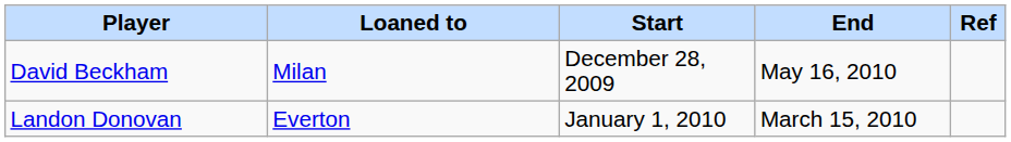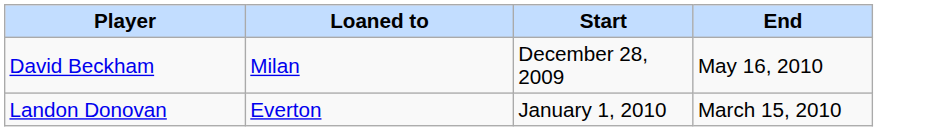- column: Ref
